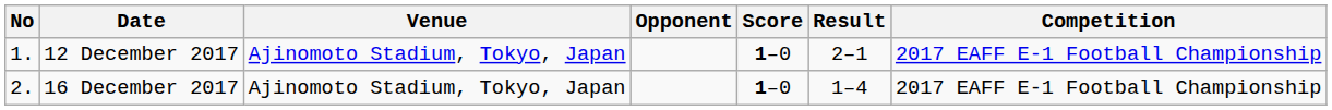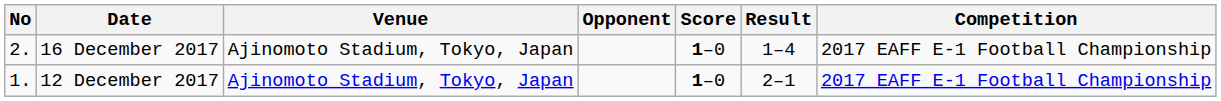rows swapped: 12 December 2017 <-> 16 December 2017
